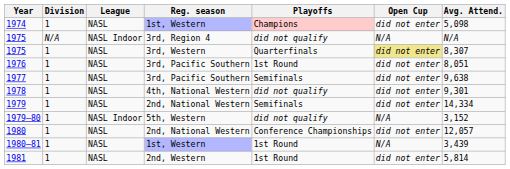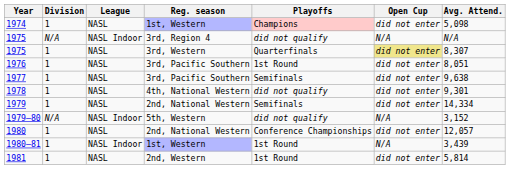1979–80 | Division: 1 -> N/A
1980–81 | League: NASL -> NASL Indoor
